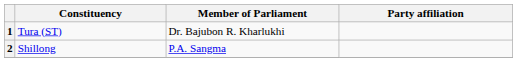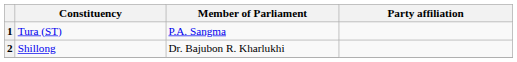1 | Member of Parliament: Dr. Bajubon R. Kharlukhi -> P.A. Sangma
2 | Member of Parliament: P.A. Sangma -> Dr. Bajubon R. Kharlukhi
